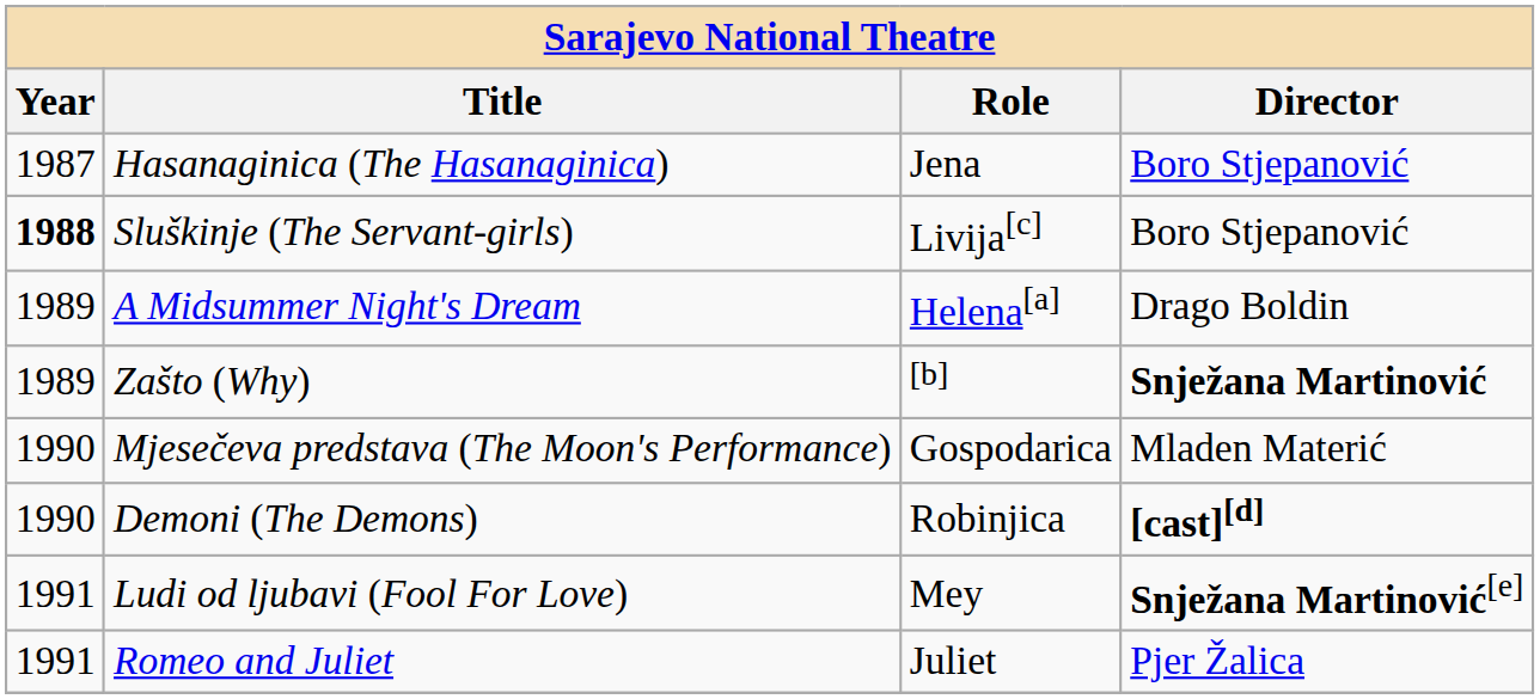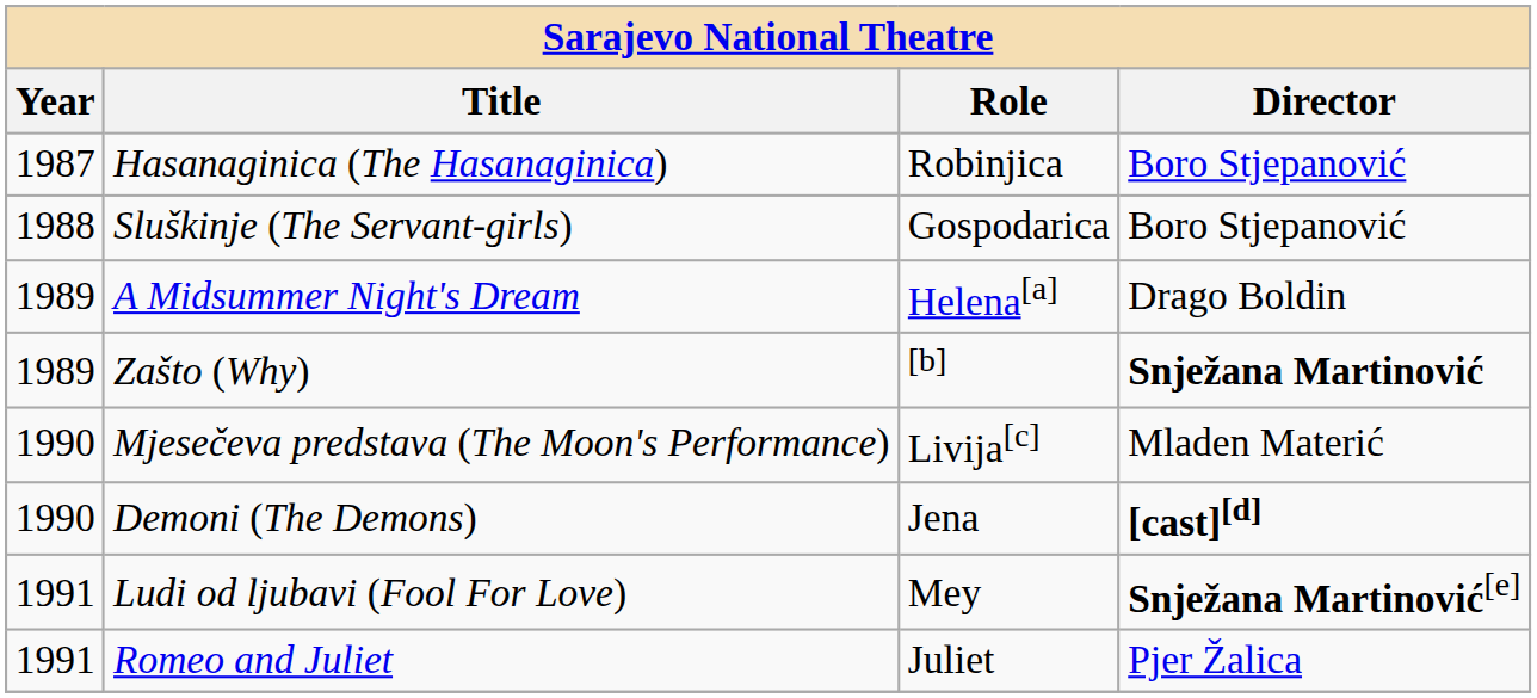Hasanaginica (The Hasanaginica) | Role: Jena -> Robinjica
Sluškinje (The Servant-girls) | Year: bold -> normal
Sluškinje (The Servant-girls) | Role: Livija[c] -> Gospodarica
Mjesečeva predstava (The Moon's Performance) | Role: Gospodarica -> Livija[c]
Demoni (The Demons) | Role: Robinjica -> Jena
